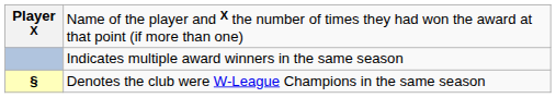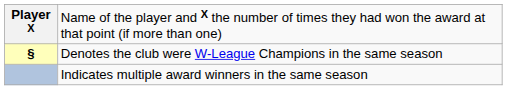rows swapped: Denotes the club were W-League Champions in the same season <-> Indicates multiple award winners in the same season
